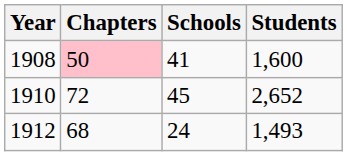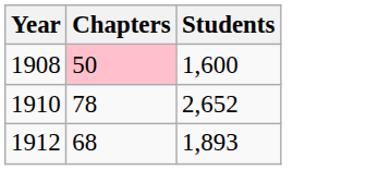- column: Schools | 41 | 45 | 24
1910 | Chapters: 72 -> 78
1912 | Students: 1,493 -> 1,893
